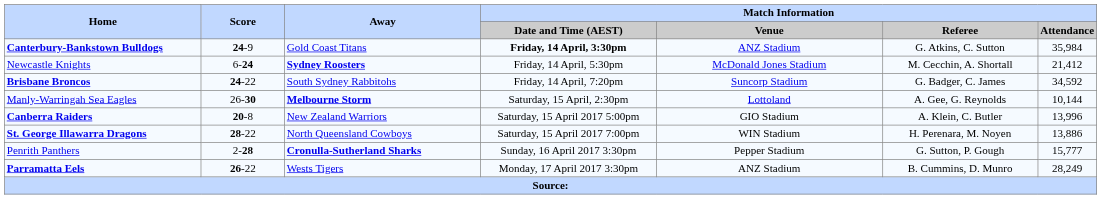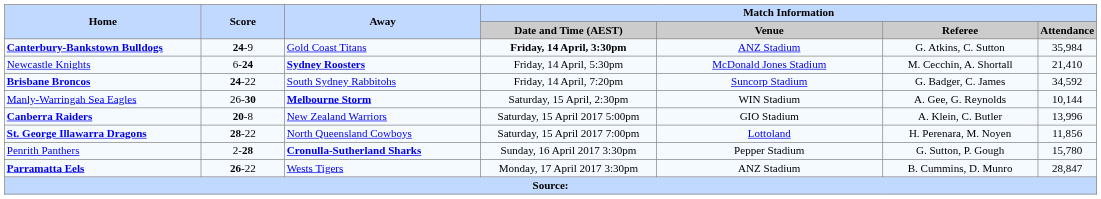Newcastle Knights | Match Information / Attendance: 21,412 -> 21,410
Manly-Warringah Sea Eagles | Match Information / Venue: Lottoland -> WIN Stadium
St. George Illawarra Dragons | Match Information / Venue: WIN Stadium -> Lottoland
St. George Illawarra Dragons | Match Information / Attendance: 13,886 -> 11,856
Penrith Panthers | Match Information / Attendance: 15,777 -> 15,780
Parramatta Eels | Match Information / Attendance: 28,249 -> 28,847
